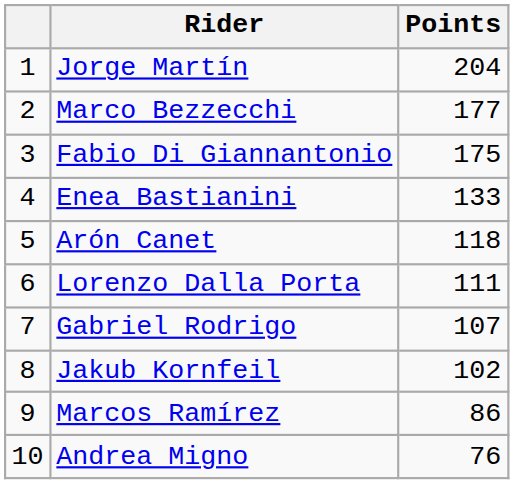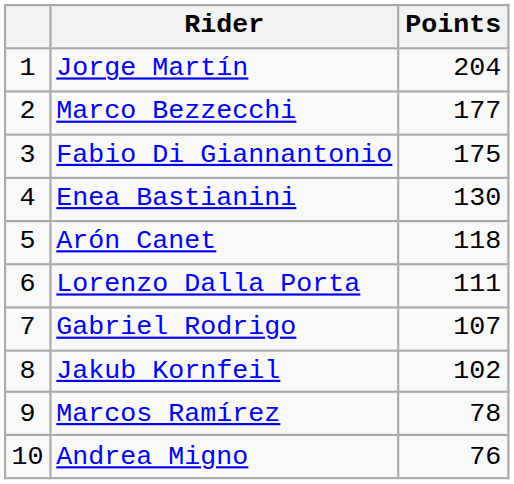Enea Bastianini | Points: 133 -> 130
Marcos Ramírez | Points: 86 -> 78
